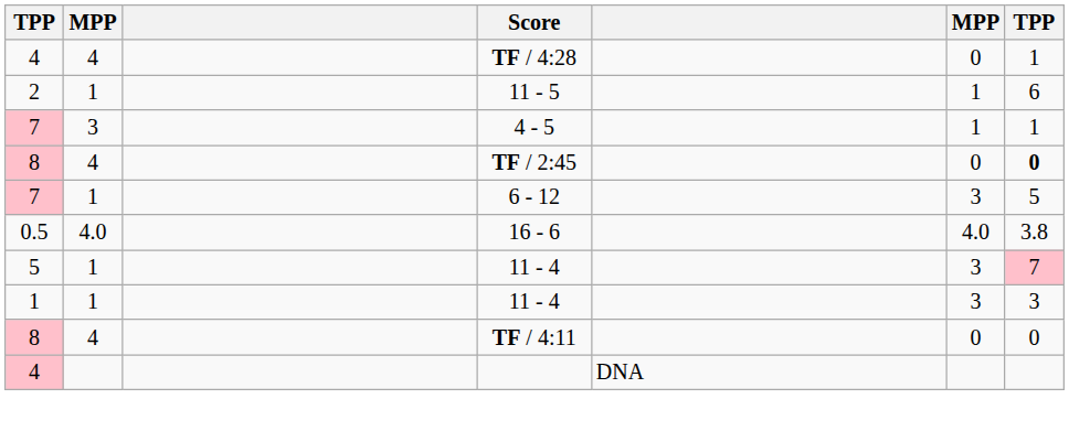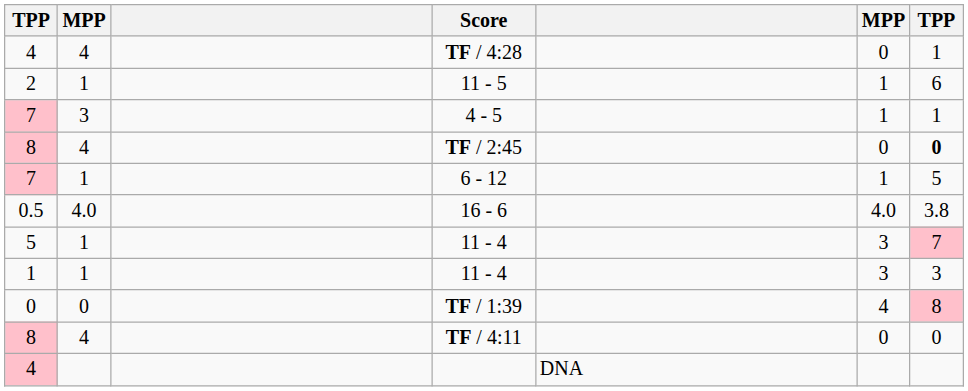6 - 12 | column 6: 3 -> 1
+ row: 0 | 0 | TF / 1:39 | 4 | 8
